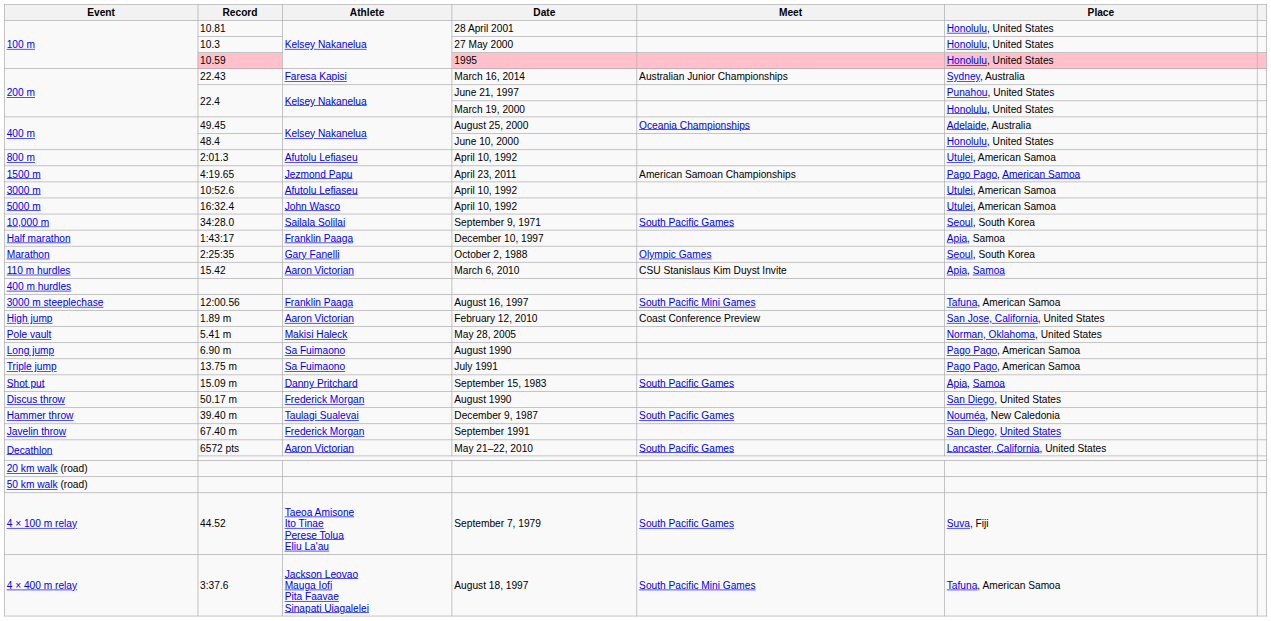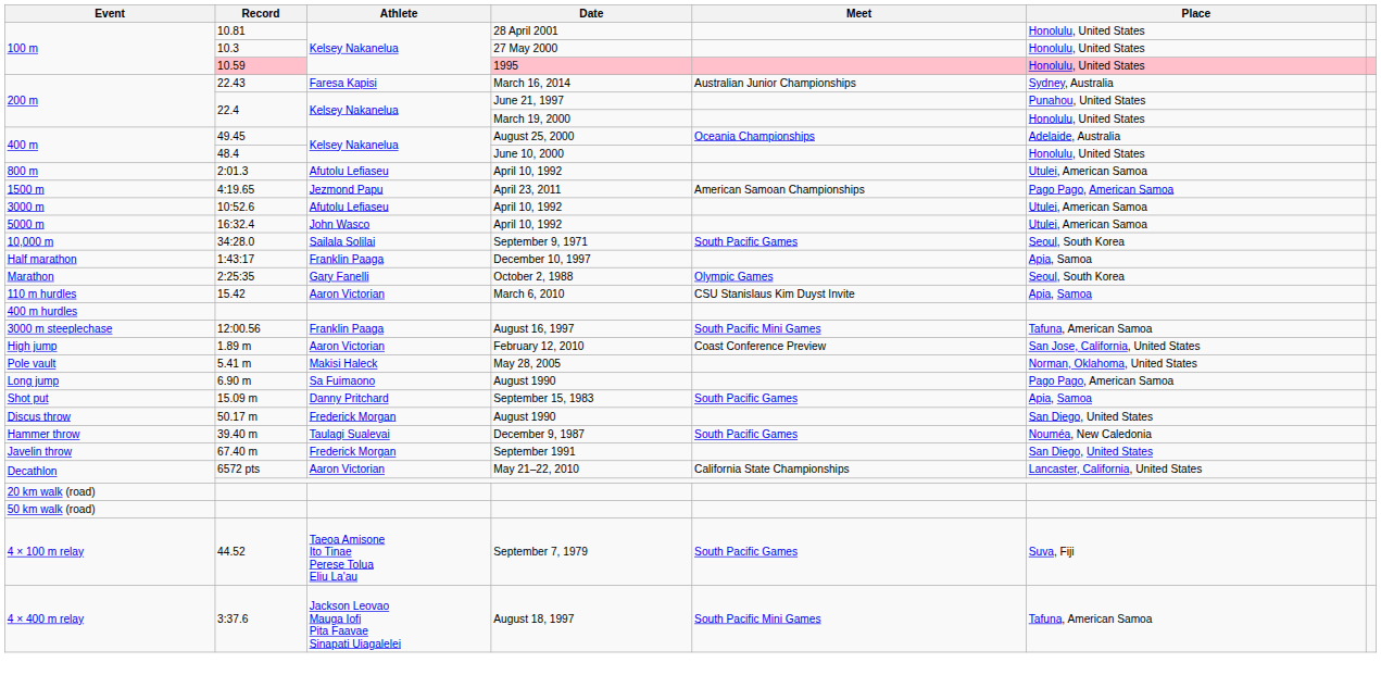- row: Triple jump | 13.75 m | Sa Fuimaono | July 1991 | Pago Pago, American Samoa
6572 pts | Meet: South Pacific Games -> California State Championships
